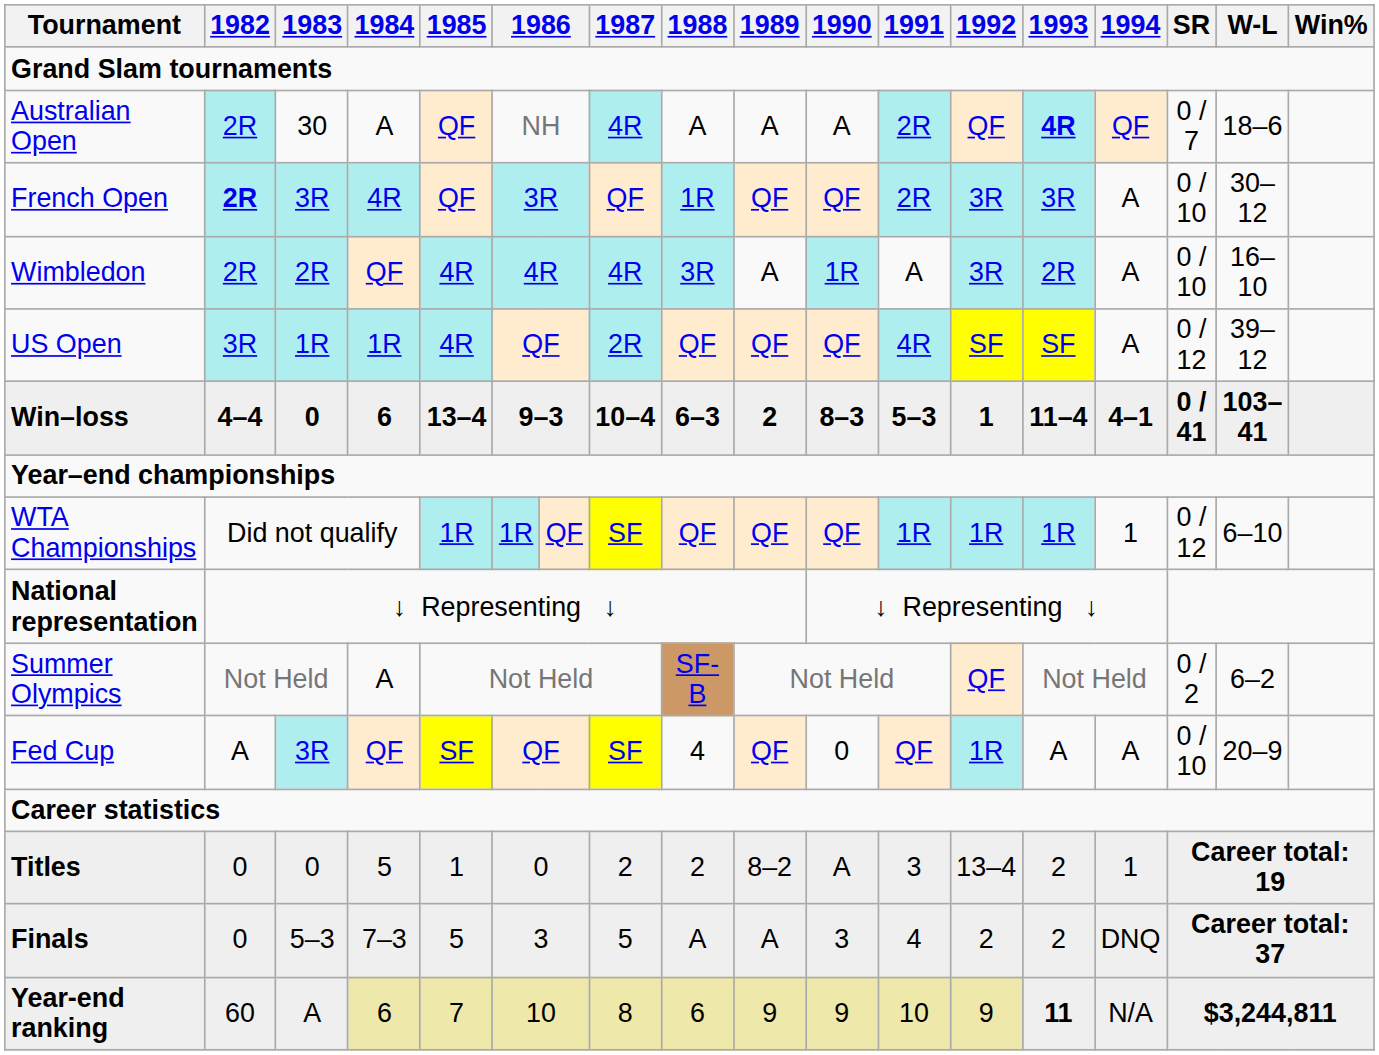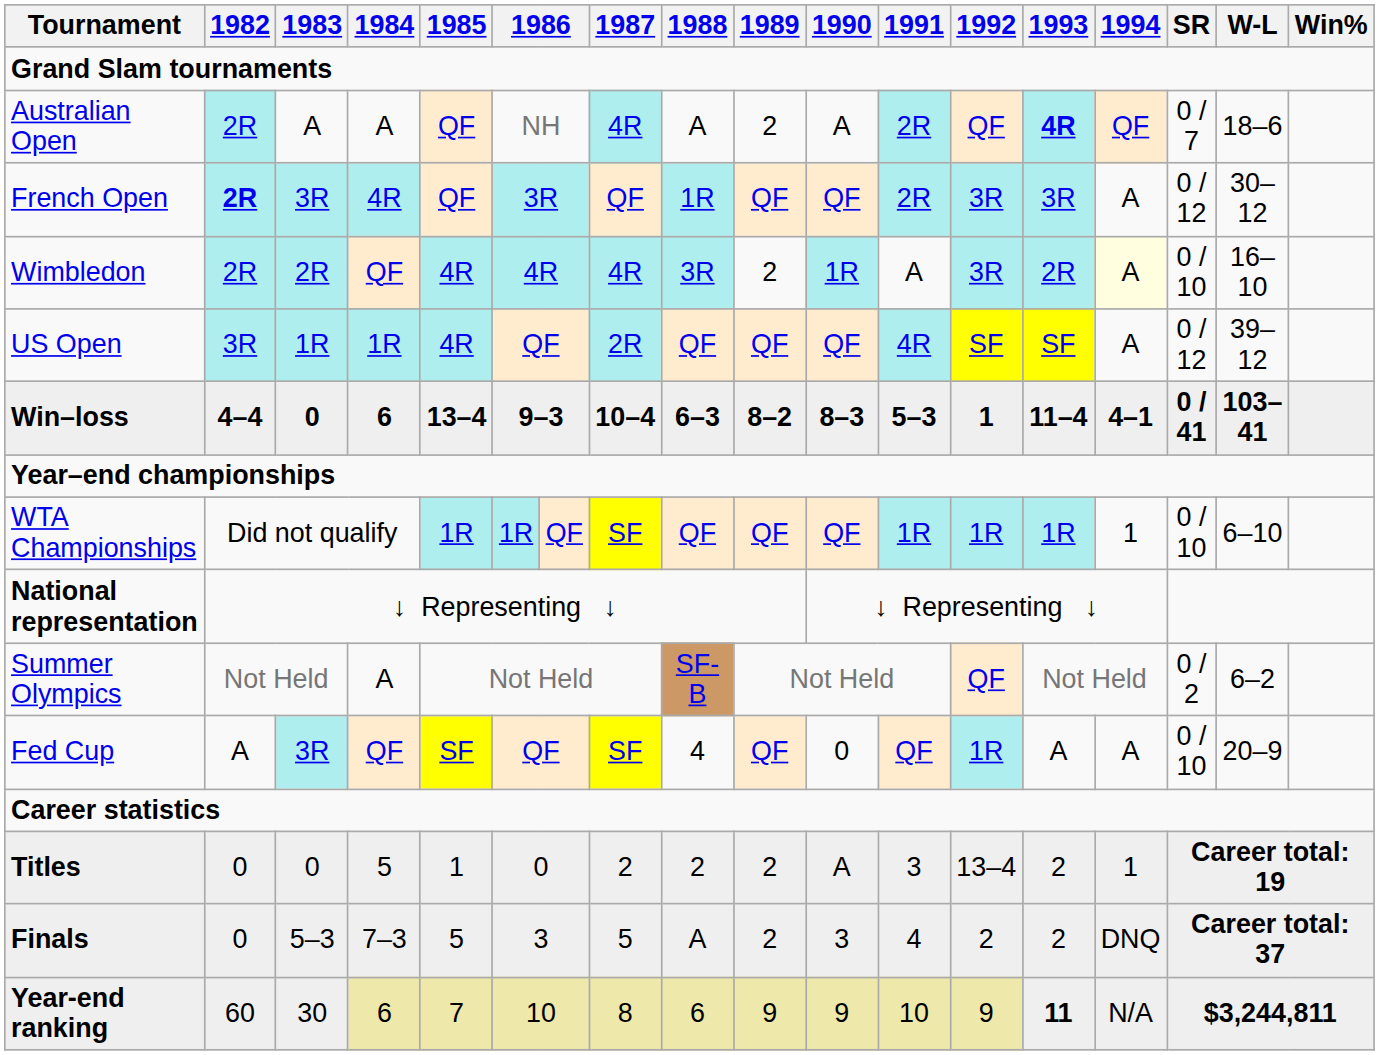Australian Open | 1983: 30 -> A
Australian Open | 1989: A -> 2
French Open | SR: 0 / 10 -> 0 / 12
Wimbledon | 1989: A -> 2
Wimbledon | 1994: no background -> lightyellow background
Win–loss | 1989: 2 -> 8–2
WTA Championships | SR: 0 / 12 -> 0 / 10
Titles | 1989: 8–2 -> 2
Finals | 1989: A -> 2
Year-end ranking | 1983: A -> 30
